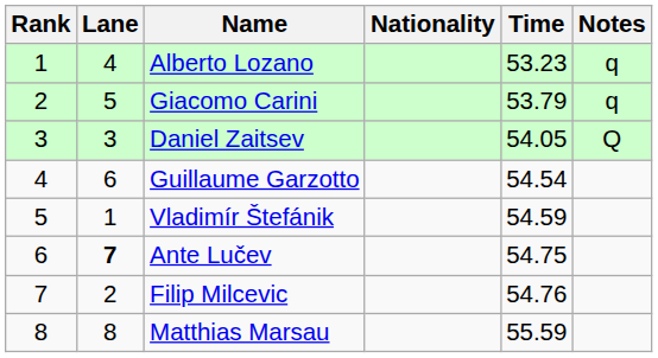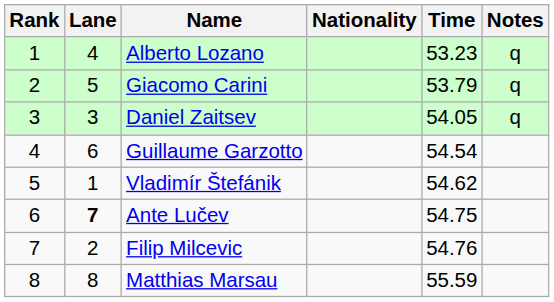Daniel Zaitsev | Notes: Q -> q
Vladimír Štefánik | Time: 54.59 -> 54.62
